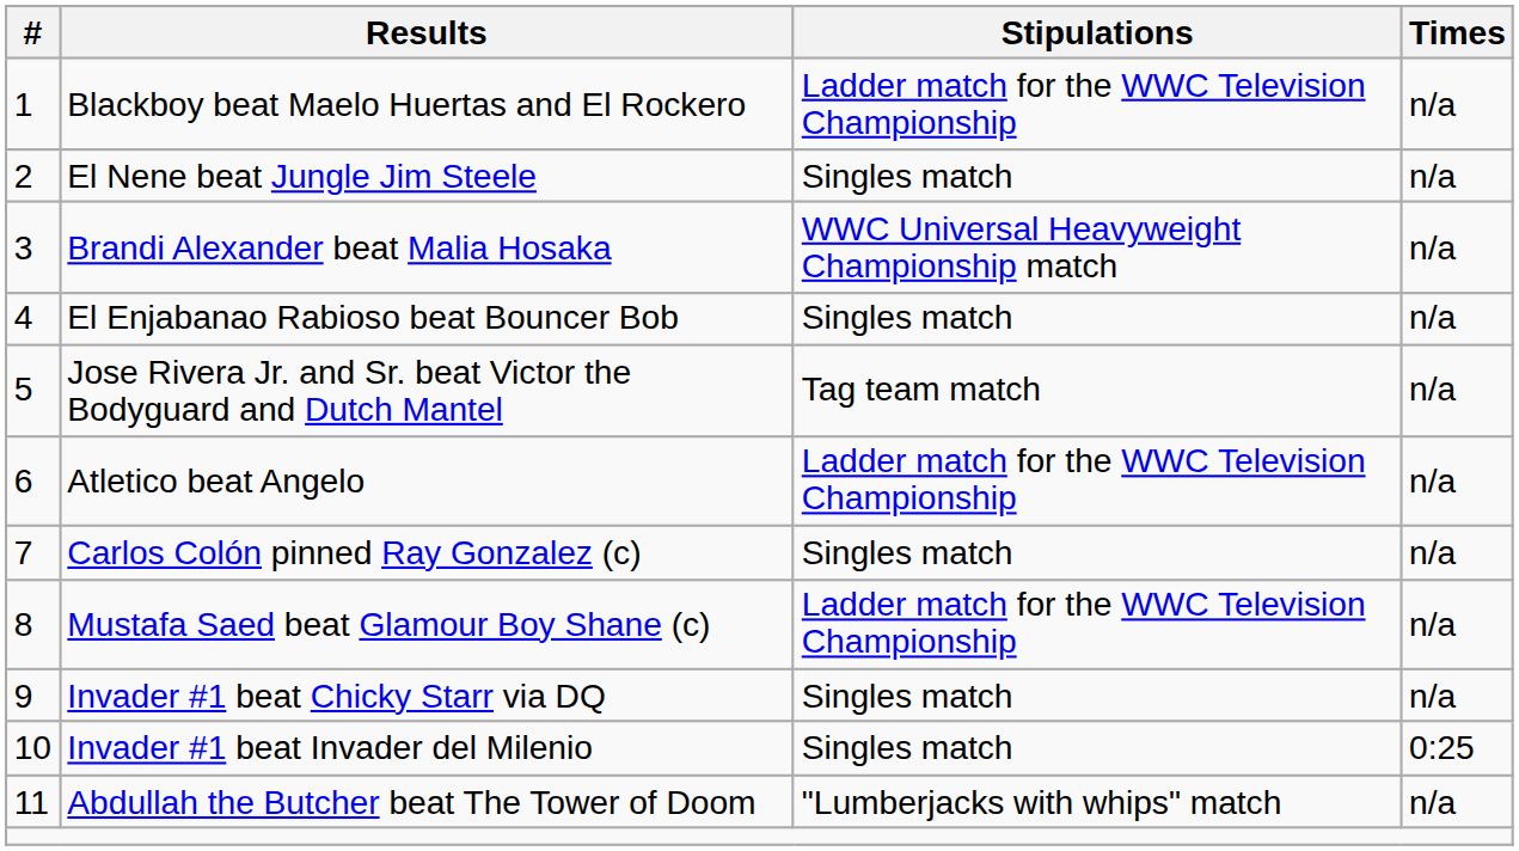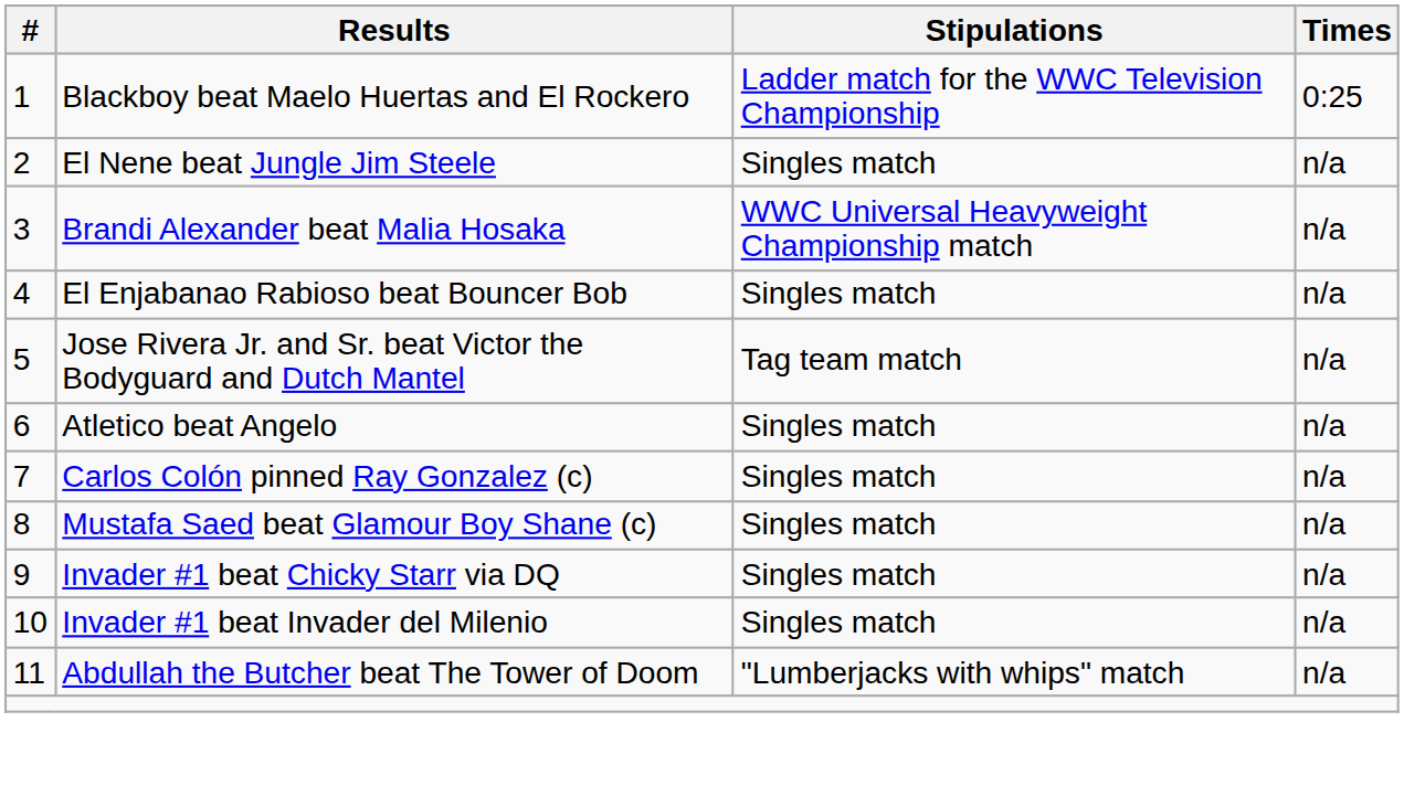Blackboy beat Maelo Huertas and El Rockero | Times: n/a -> 0:25
Atletico beat Angelo | Stipulations: Ladder match for the WWC Television Championship -> Singles match
Mustafa Saed beat Glamour Boy Shane (c) | Stipulations: Ladder match for the WWC Television Championship -> Singles match
Invader #1 beat Invader del Milenio | Times: 0:25 -> n/a
